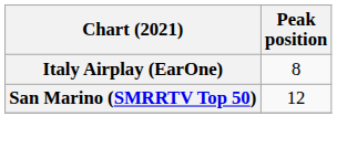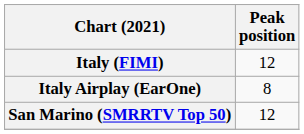+ row: Italy (FIMI) | 12
